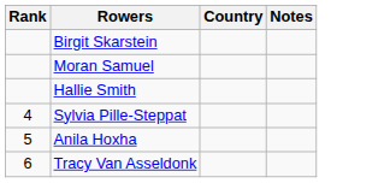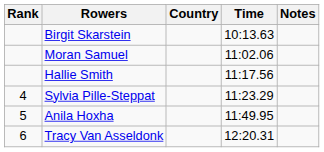+ column: Time | 10:13.63 | 11:02.06 | 11:17.56 | 11:23.29 | 11:49.95 | 12:20.31
